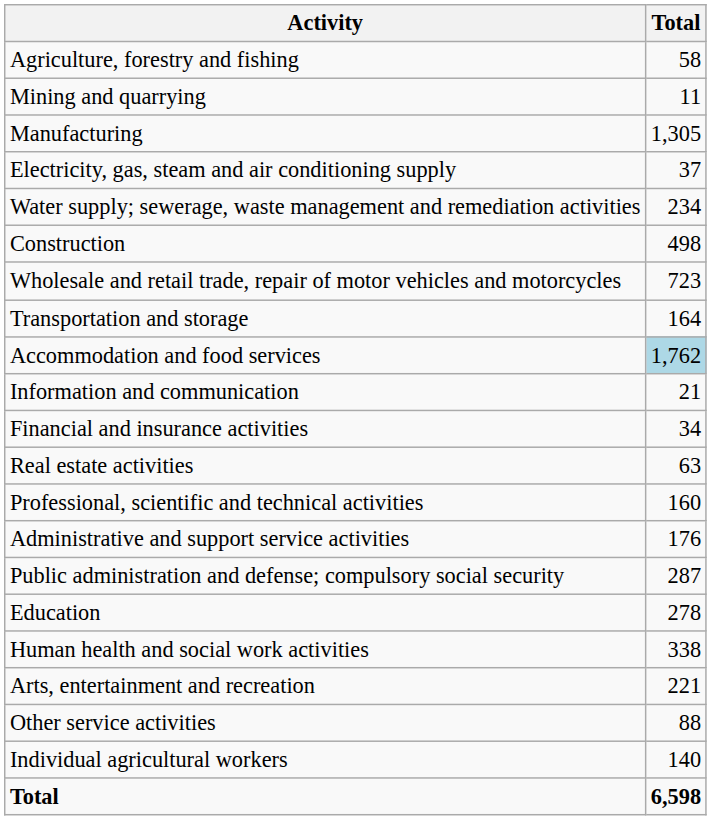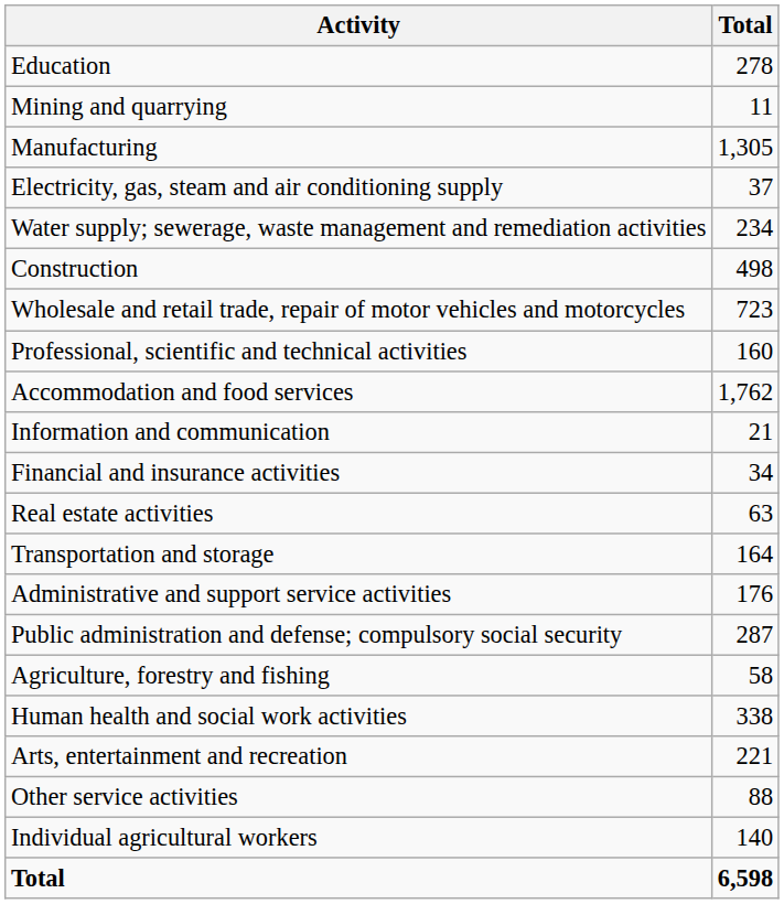rows swapped: Agriculture, forestry and fishing <-> Education
rows swapped: Transportation and storage <-> Professional, scientific and technical activities
Accommodation and food services | Total: lightblue background -> no background
